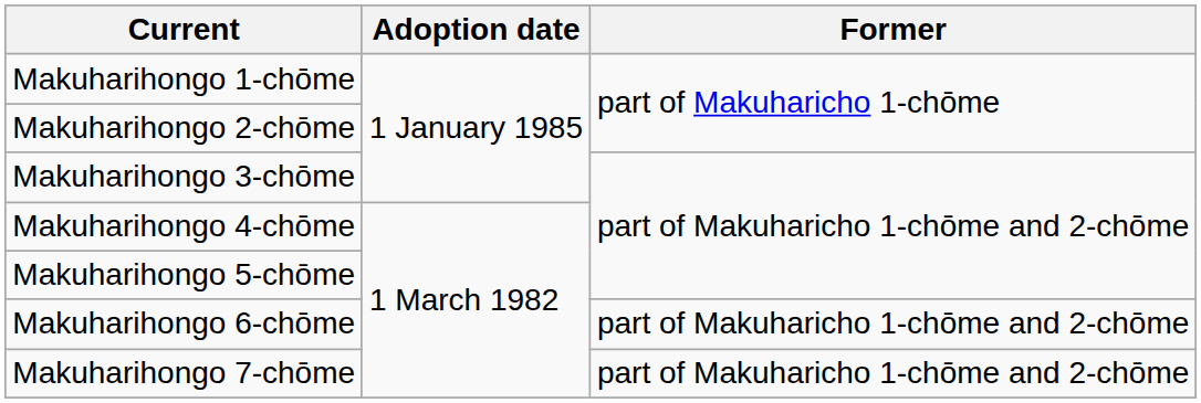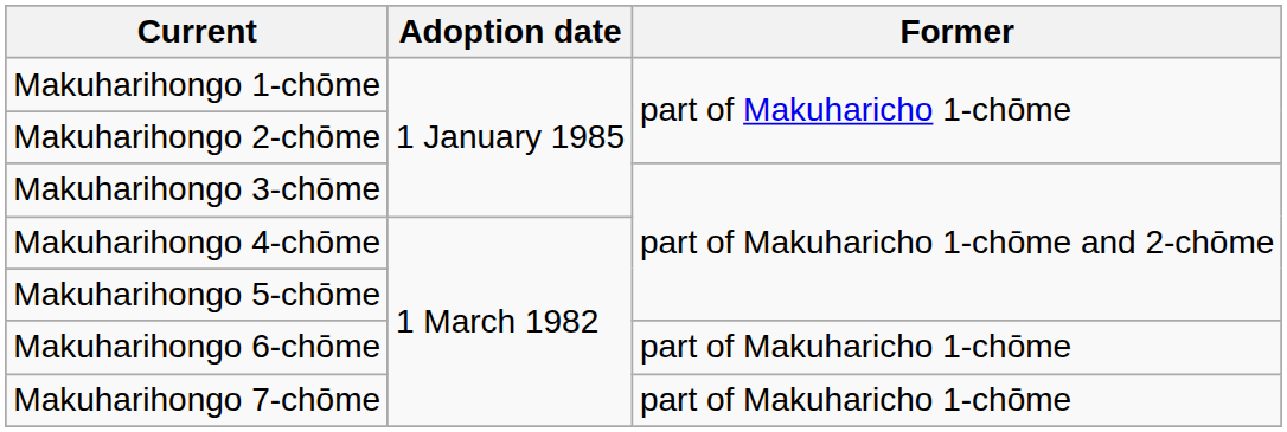Makuharihongo 6-chōme | Former: part of Makuharicho 1-chōme and 2-chōme -> part of Makuharicho 1-chōme
Makuharihongo 7-chōme | Former: part of Makuharicho 1-chōme and 2-chōme -> part of Makuharicho 1-chōme
